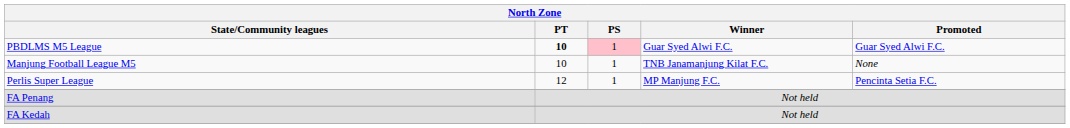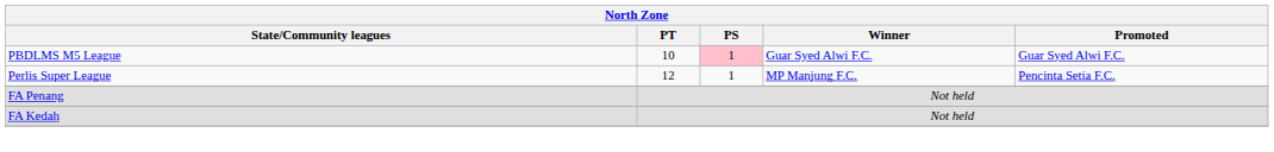PBDLMS M5 League | PT: bold -> normal
- row: Manjung Football League M5 | 10 | 1 | TNB Janamanjung Kilat F.C. | None
